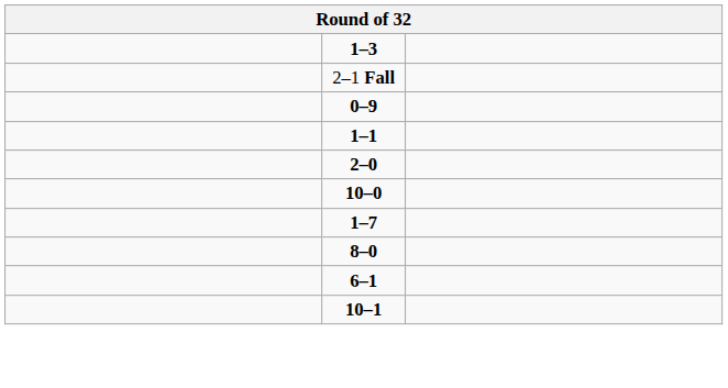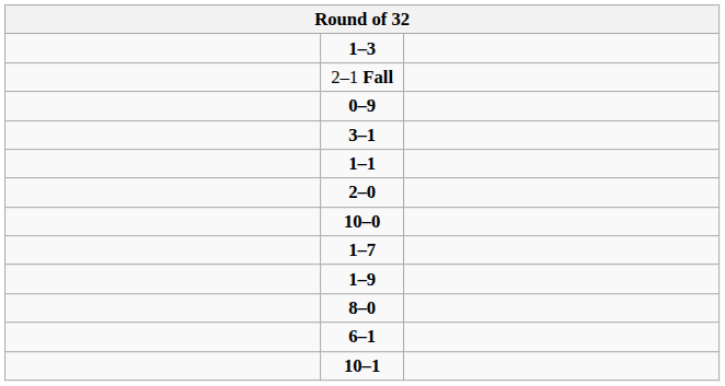+ row: 3–1
+ row: 1–9
